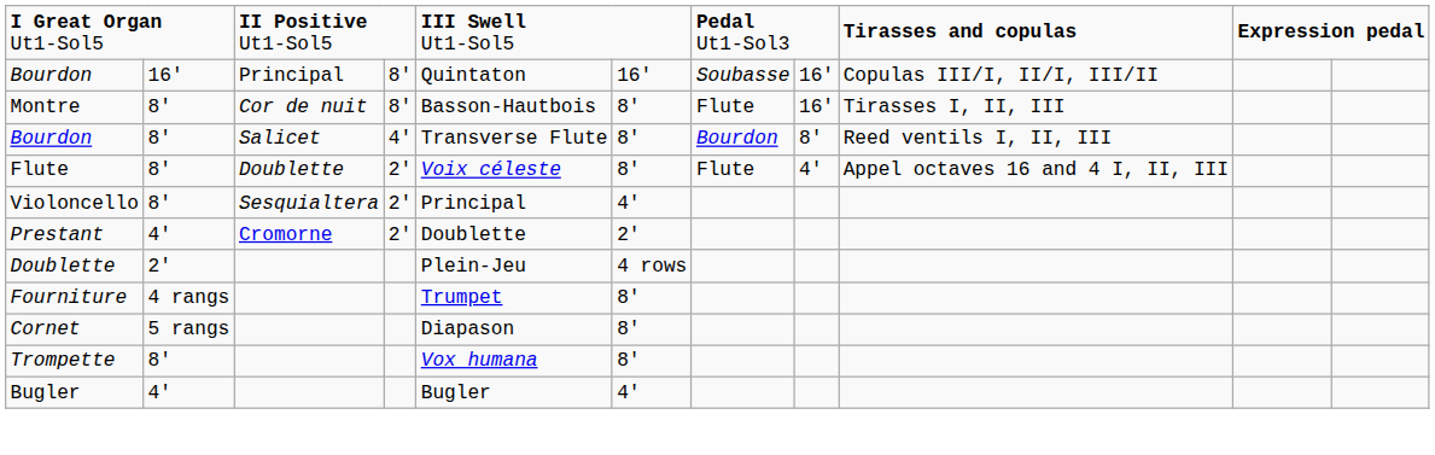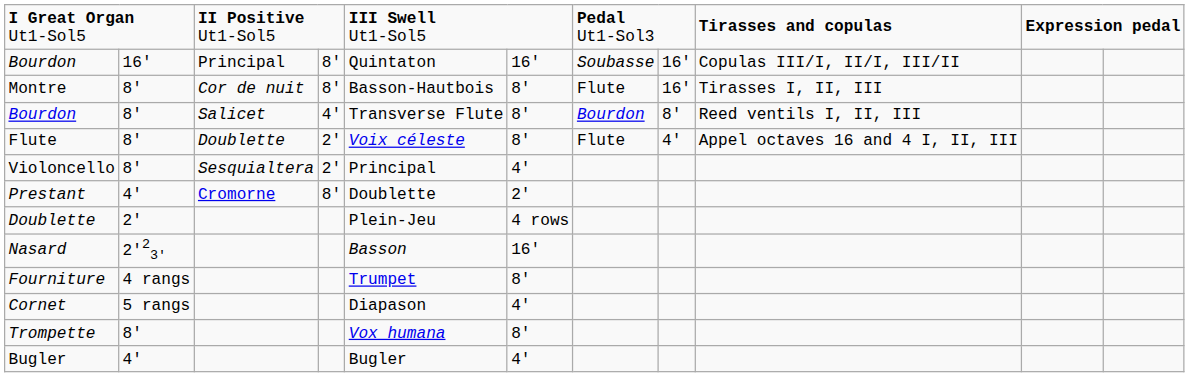Prestant | column 4: 2' -> 8′
+ row: Nasard | 2'23' | Basson | 16'
Cornet | column 6: 8' -> 4'
